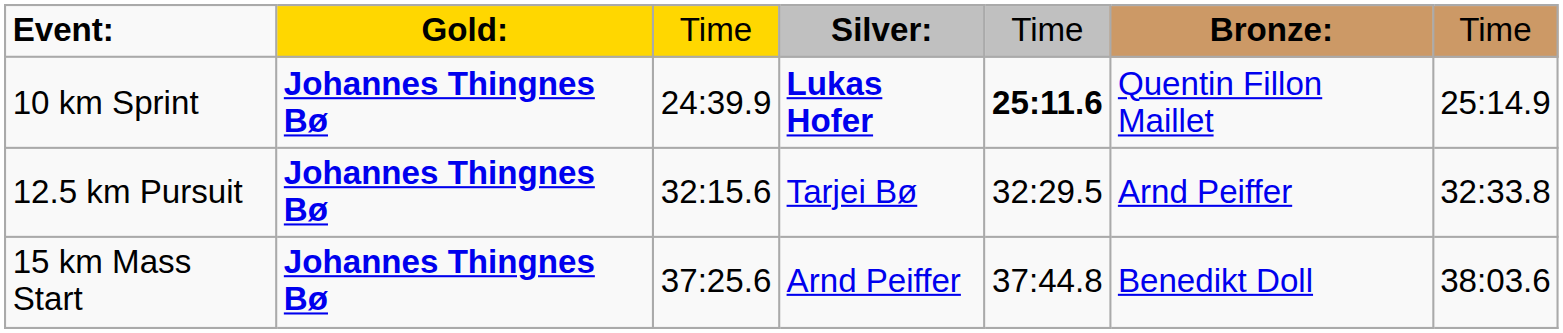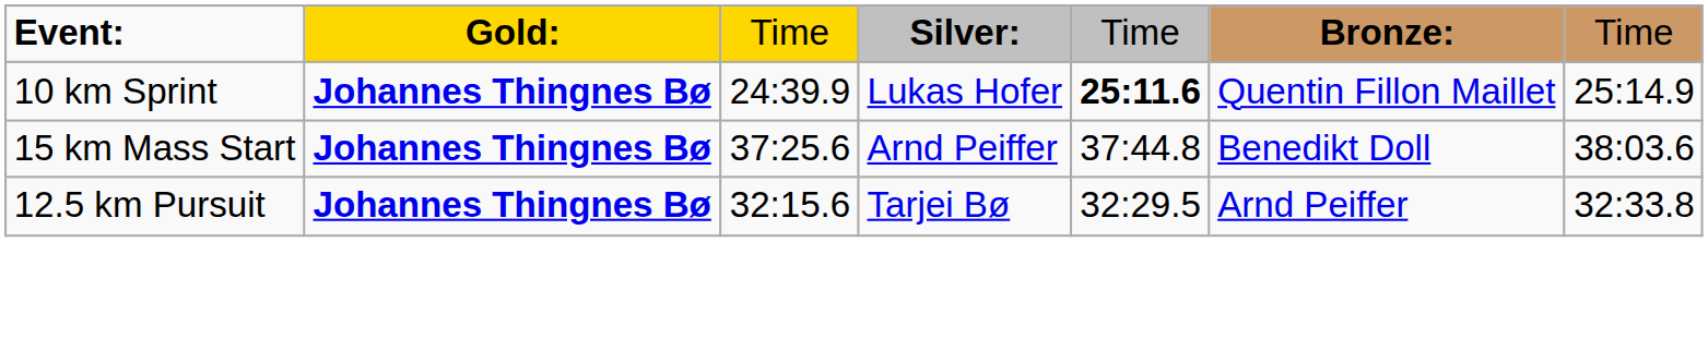10 km Sprint | column 4: bold -> normal
rows swapped: 12.5 km Pursuit <-> 15 km Mass Start
